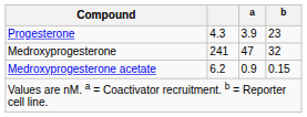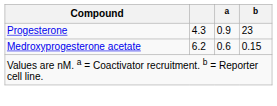Progesterone | a: 3.9 -> 0.9
- row: Medroxyprogesterone | 241 | 47 | 32
Medroxyprogesterone acetate | a: 0.9 -> 0.6
